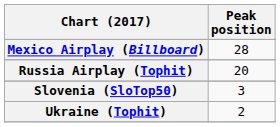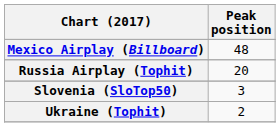Mexico Airplay (Billboard) | Peak position: 28 -> 48
